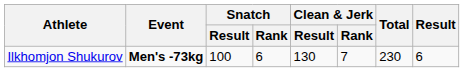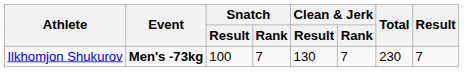Ilkhomjon Shukurov | Snatch / Rank: 6 -> 7
Ilkhomjon Shukurov | Result: 6 -> 7
